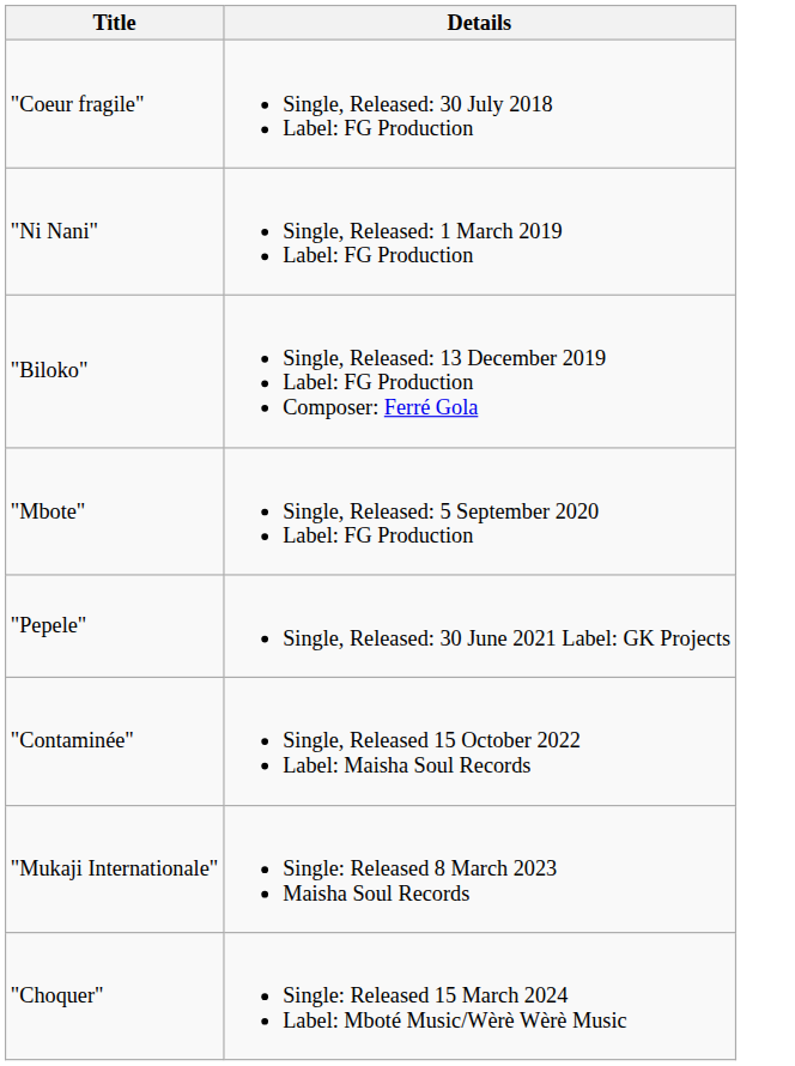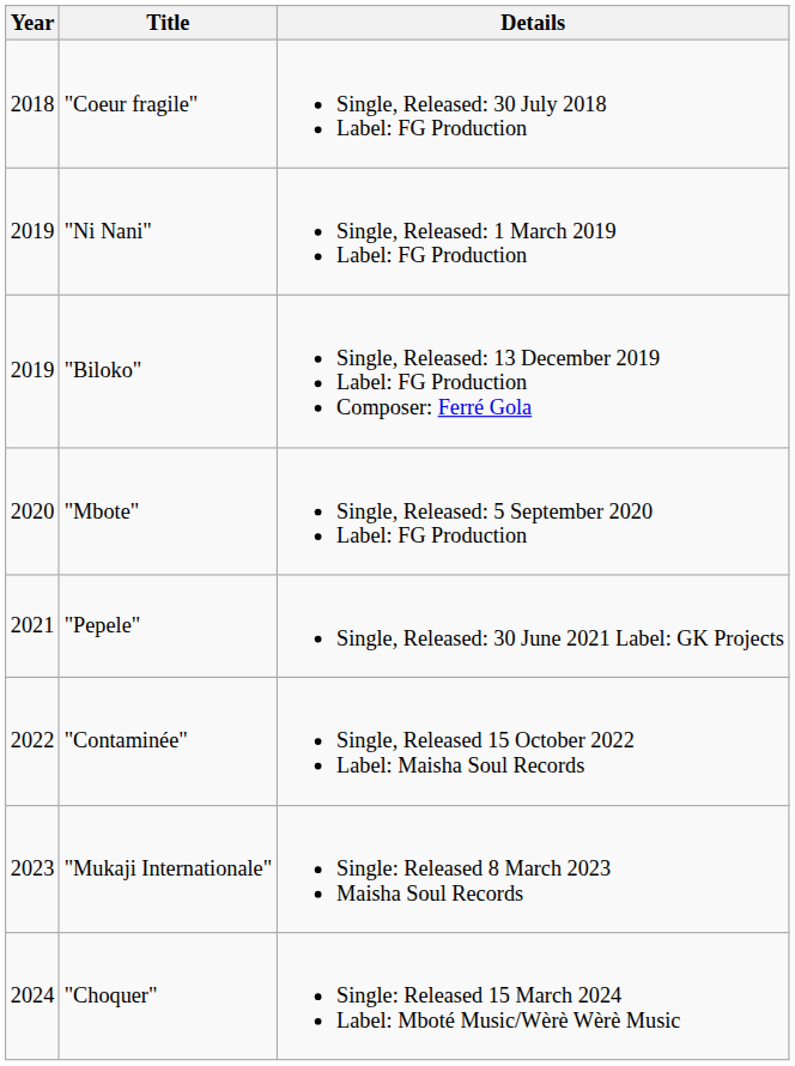+ column: Year | 2018 | 2019 | 2019 | 2020 | 2021 | 2022 | 2023 | 2024
